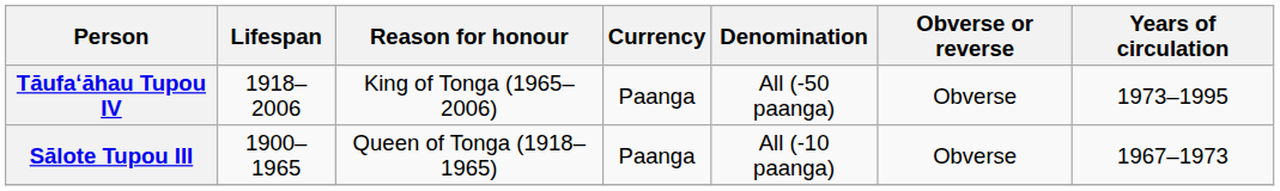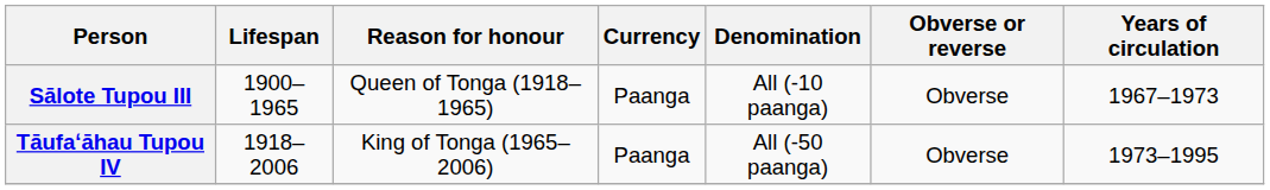rows swapped: Sālote Tupou III <-> Tāufaʻāhau Tupou IV
